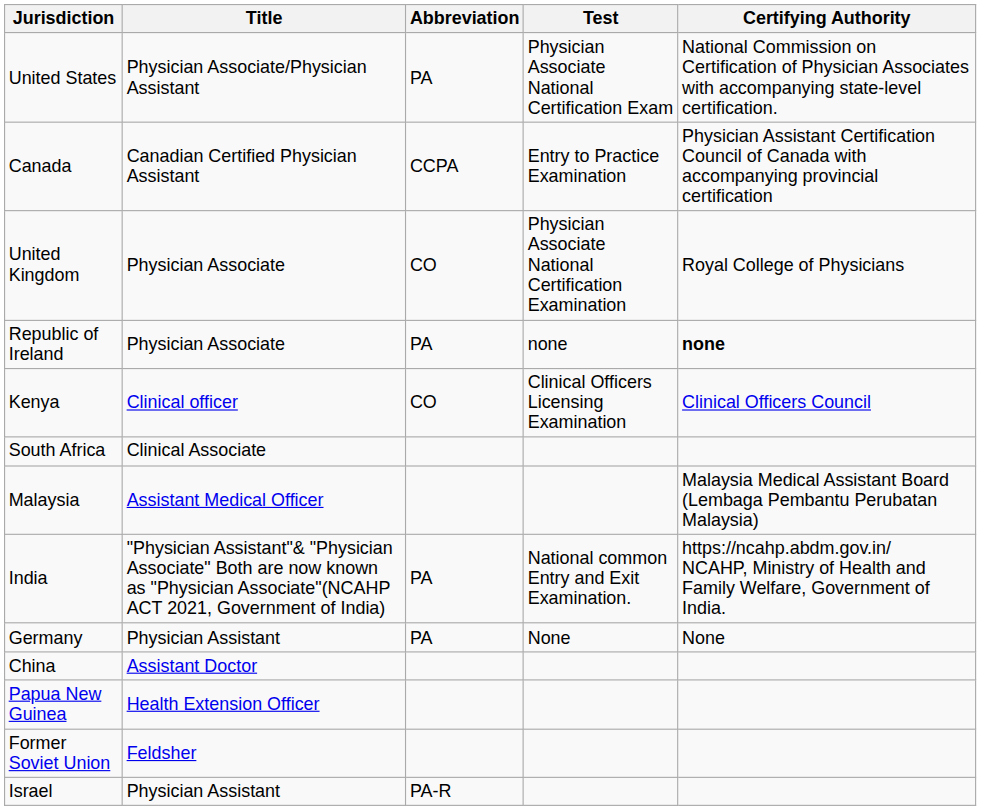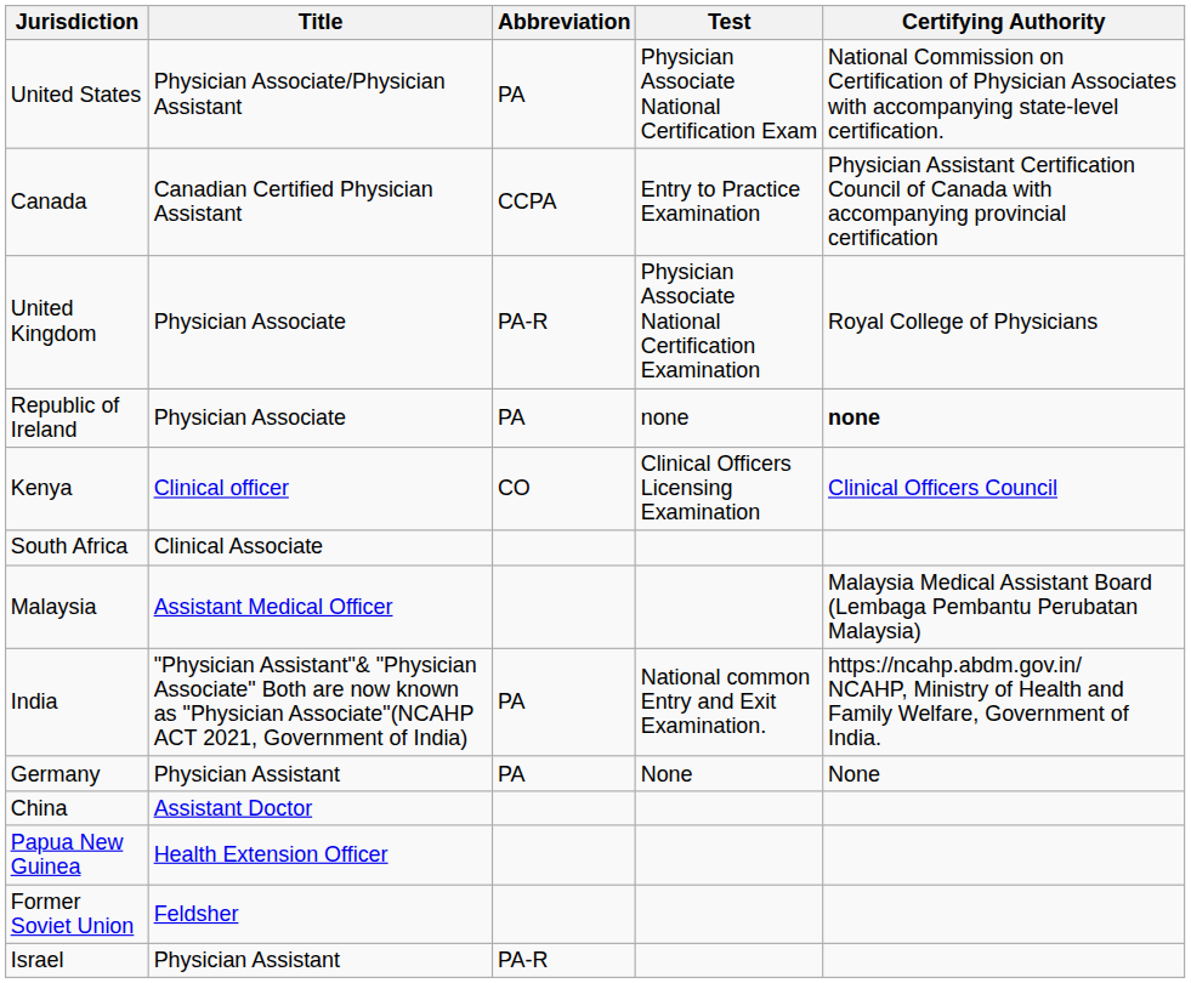United Kingdom | Abbreviation: CO -> PA-R
